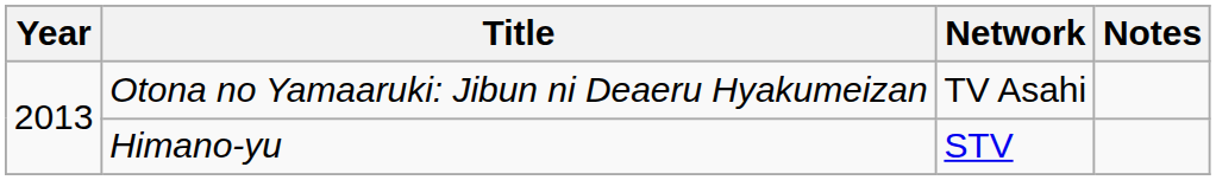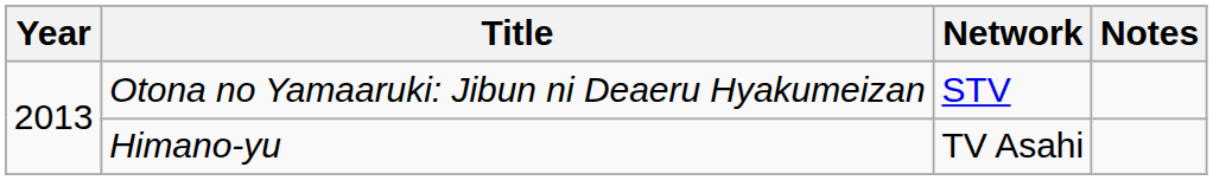Otona no Yamaaruki: Jibun ni Deaeru Hyakumeizan | Network: TV Asahi -> STV
Himano-yu | Network: STV -> TV Asahi
